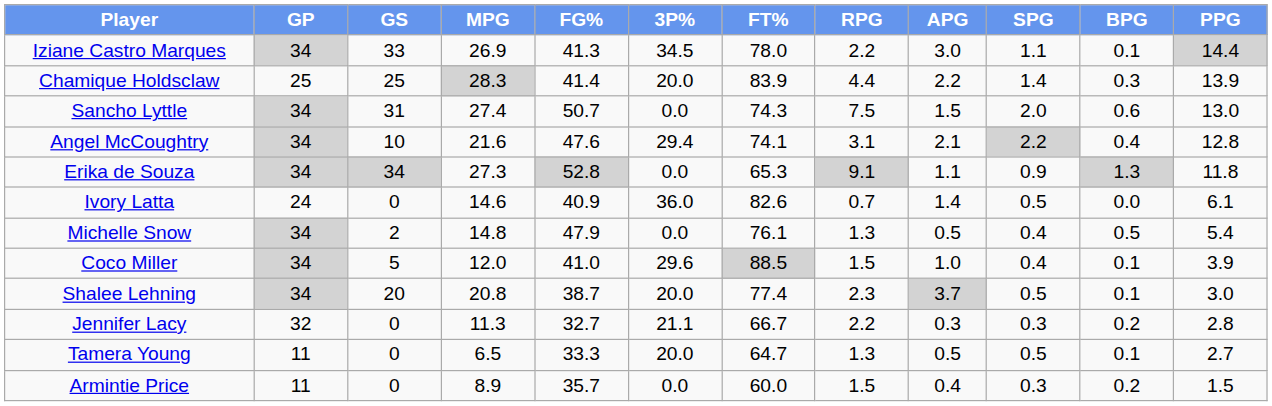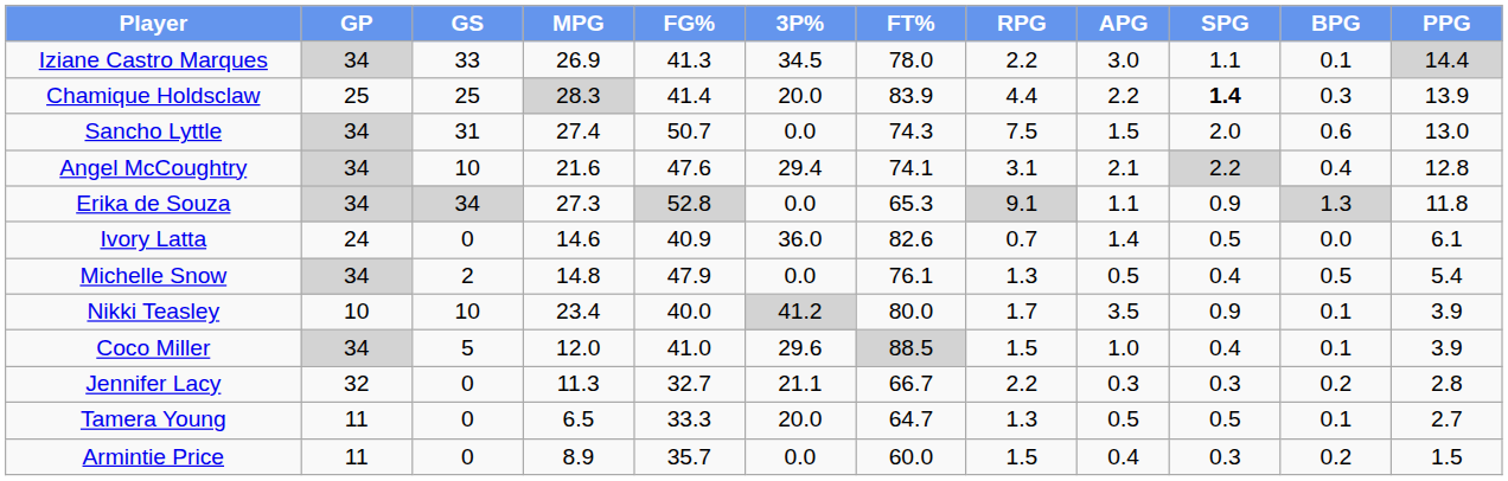Chamique Holdsclaw | SPG: normal -> bold
+ row: Nikki Teasley | 10 | 10 | 23.4 | 40.0 | 41.2 | 80.0 | 1.7 | 3.5 | 0.9 | 0.1 | 3.9
- row: Shalee Lehning | 34 | 20 | 20.8 | 38.7 | 20.0 | 77.4 | 2.3 | 3.7 | 0.5 | 0.1 | 3.0
